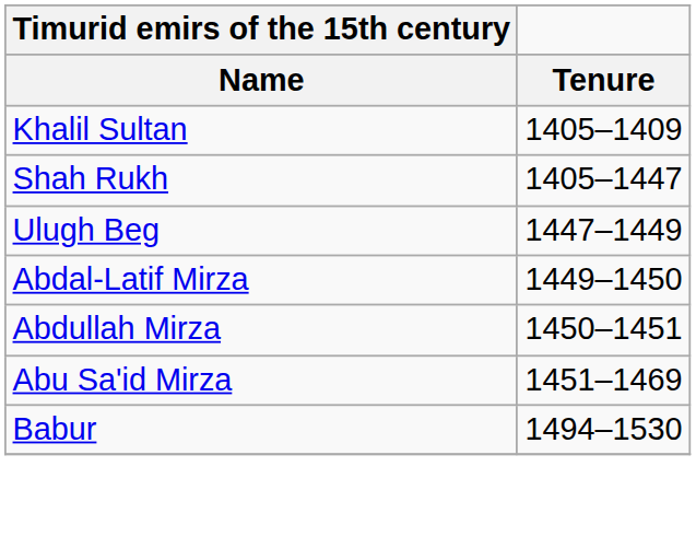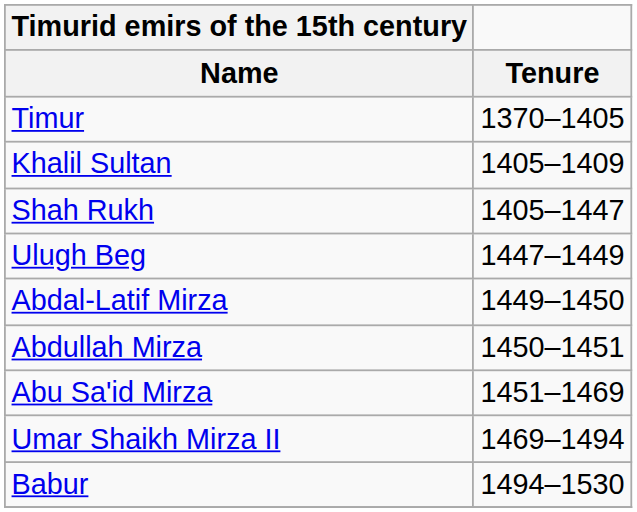+ row: Timur | 1370–1405
+ row: Umar Shaikh Mirza II | 1469–1494
